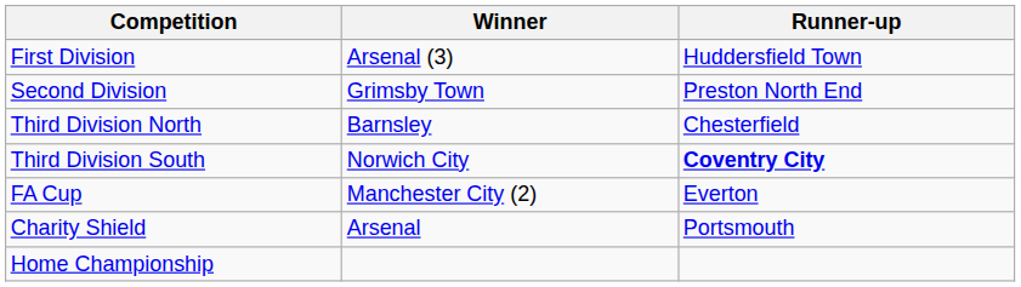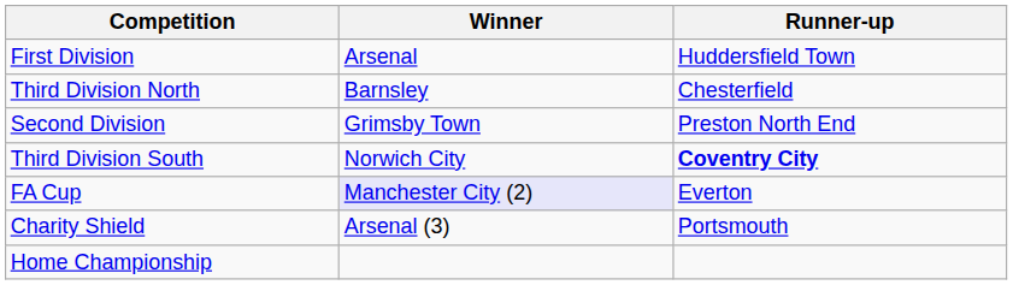First Division | Winner: Arsenal (3) -> Arsenal
rows swapped: Second Division <-> Third Division North
FA Cup | Winner: no background -> lavender background
Charity Shield | Winner: Arsenal -> Arsenal (3)
